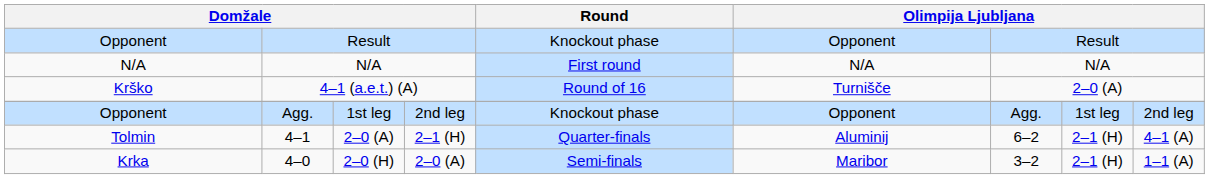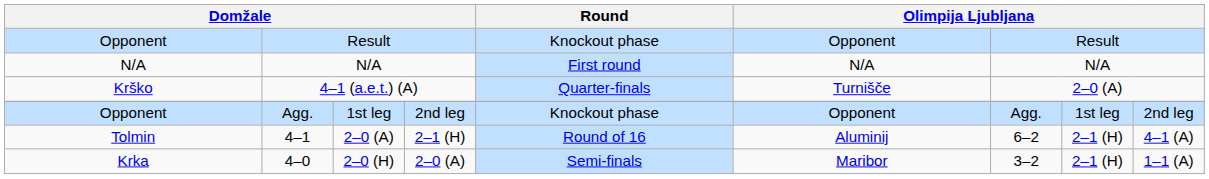4–1 (a.e.t.) (A) | Round: Round of 16 -> Quarter-finals
4–1 | Round: Quarter-finals -> Round of 16
